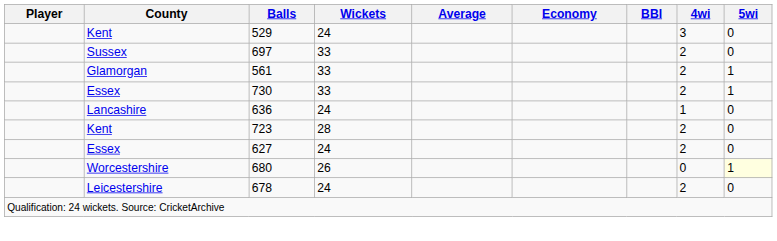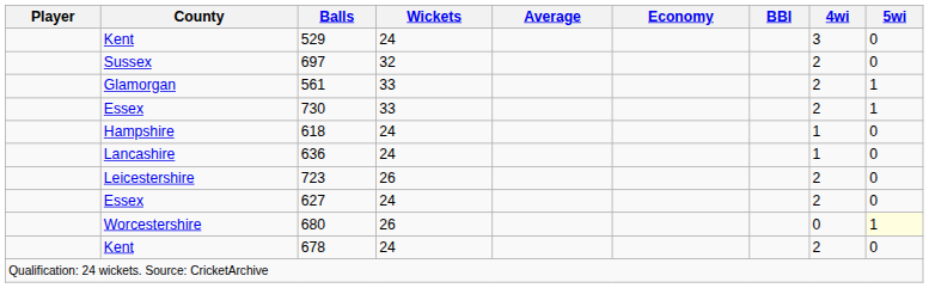697 | Wickets: 33 -> 32
+ row: Hampshire | 618 | 24 | 1 | 0
723 | County: Kent -> Leicestershire
723 | Wickets: 28 -> 26
678 | County: Leicestershire -> Kent
